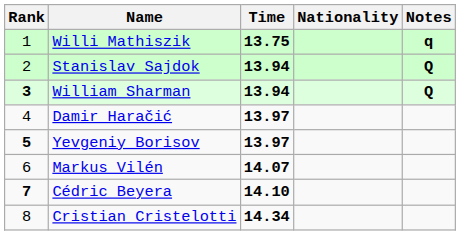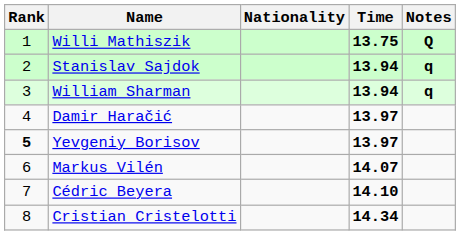columns swapped: Nationality <-> Time
Willi Mathiszik | Notes: q -> Q
Stanislav Sajdok | Notes: Q -> q
William Sharman | Rank: bold -> normal
William Sharman | Notes: Q -> q
Cédric Beyera | Rank: bold -> normal
